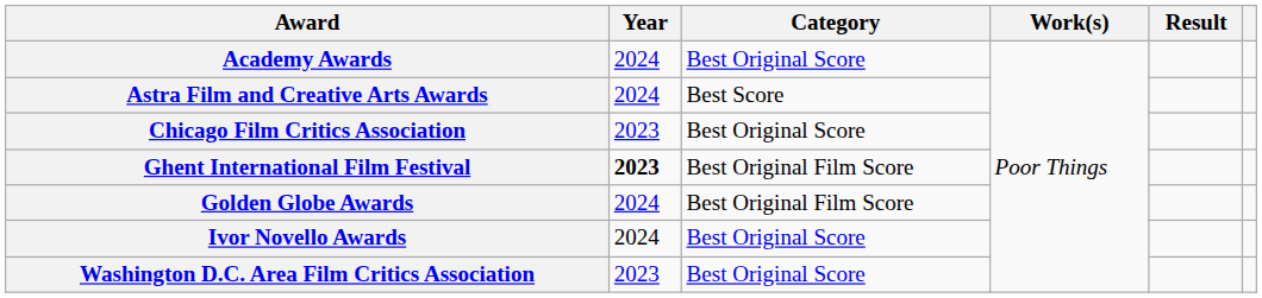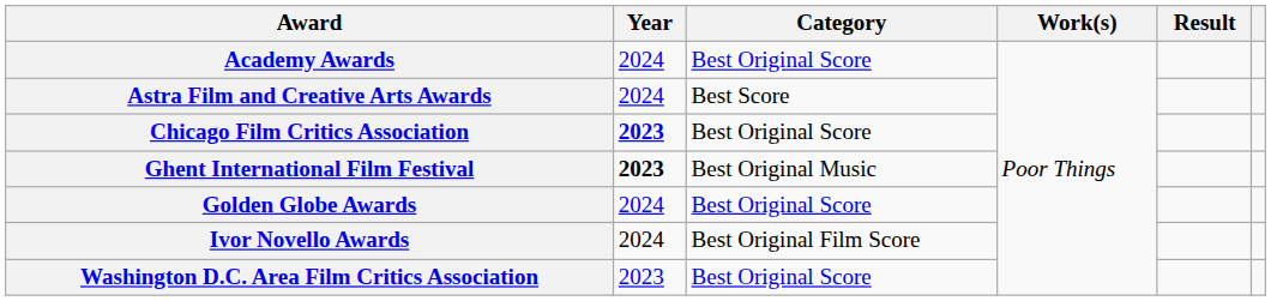Chicago Film Critics Association | Year: normal -> bold
Ghent International Film Festival | Category: Best Original Film Score -> Best Original Music
Golden Globe Awards | Category: Best Original Film Score -> Best Original Score
Ivor Novello Awards | Category: Best Original Score -> Best Original Film Score
